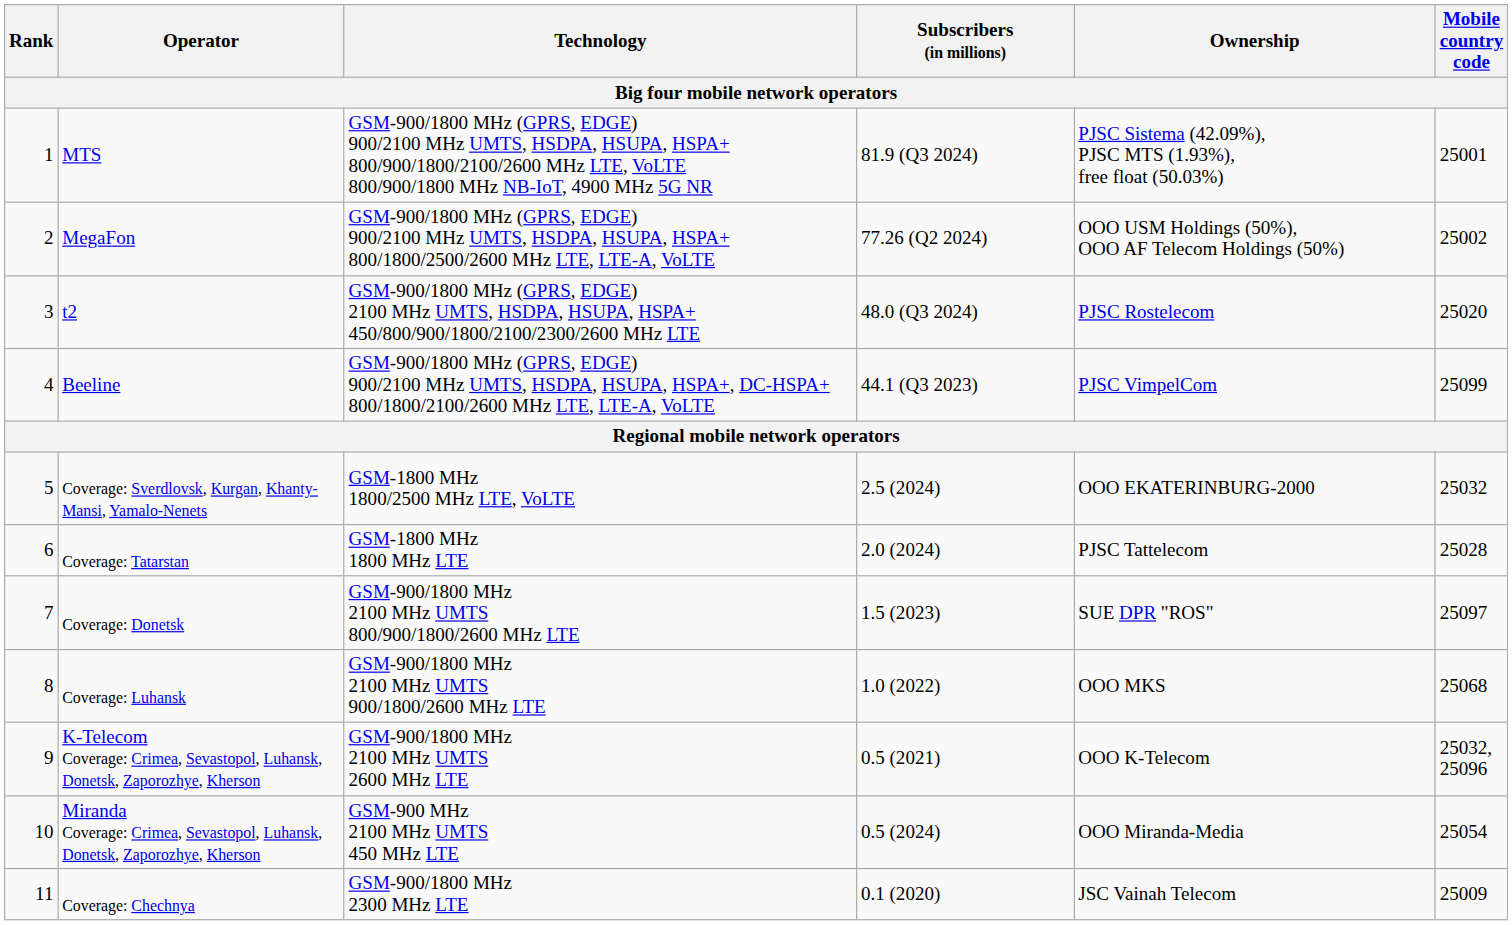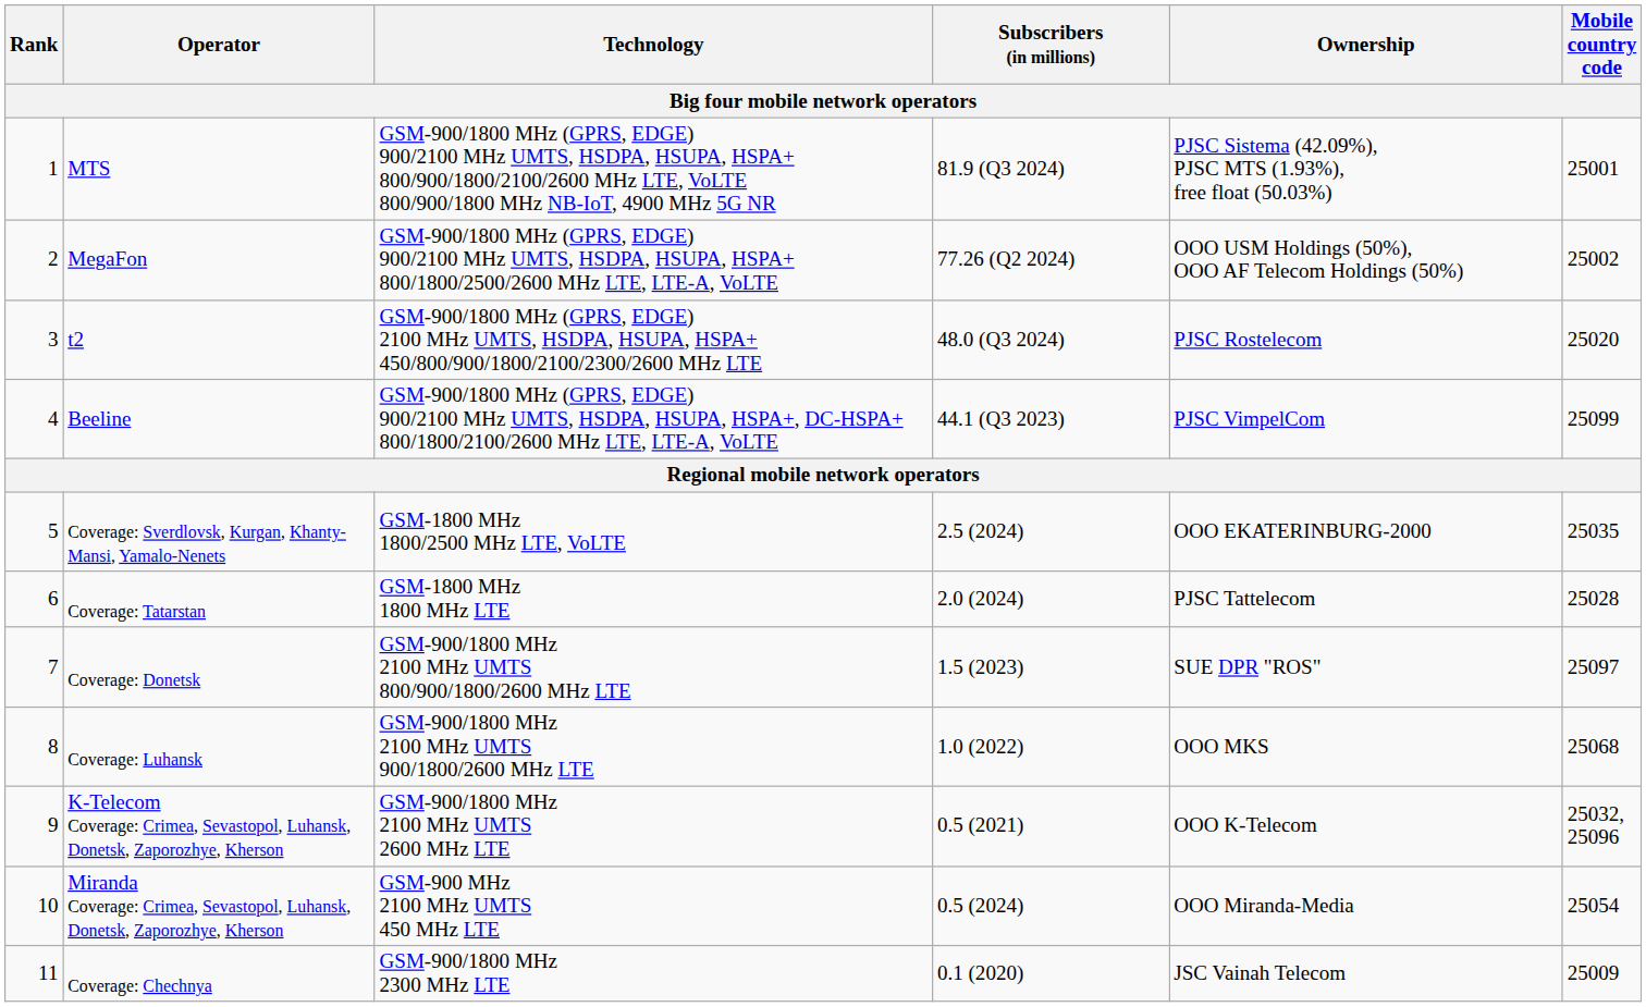Coverage: Sverdlovsk, Kurgan, Khanty-Mansi, Yamalo-Nenets | Mobile country code: 25032 -> 25035
